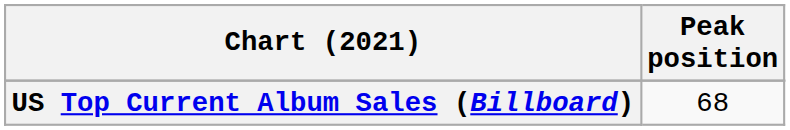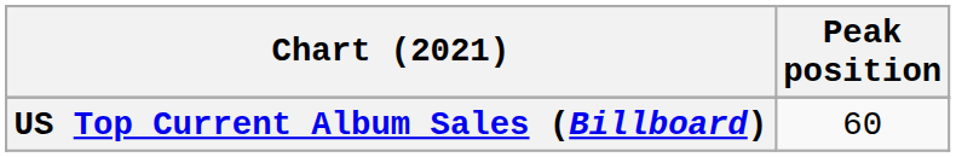US Top Current Album Sales (Billboard) | Peak position: 68 -> 60
